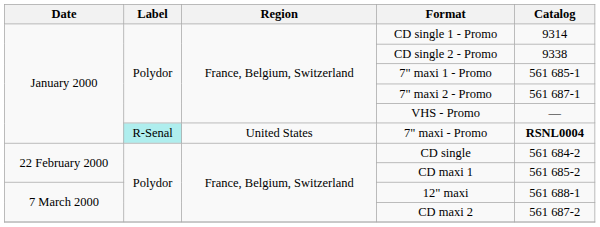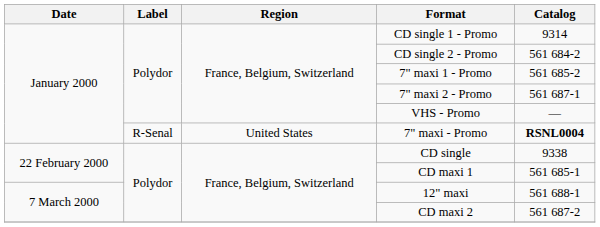CD single 2 - Promo | Catalog: 9338 -> 561 684-2
7" maxi 1 - Promo | Catalog: 561 685-1 -> 561 685-2
7" maxi - Promo | Label: paleturquoise background -> no background
CD single | Catalog: 561 684-2 -> 9338
CD maxi 1 | Catalog: 561 685-2 -> 561 685-1
